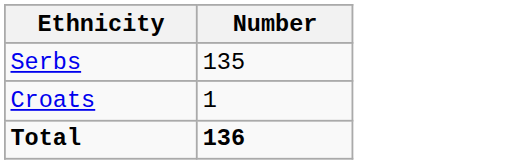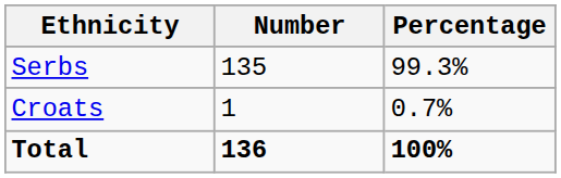+ column: Percentage | 99.3% | 0.7% | 100%
